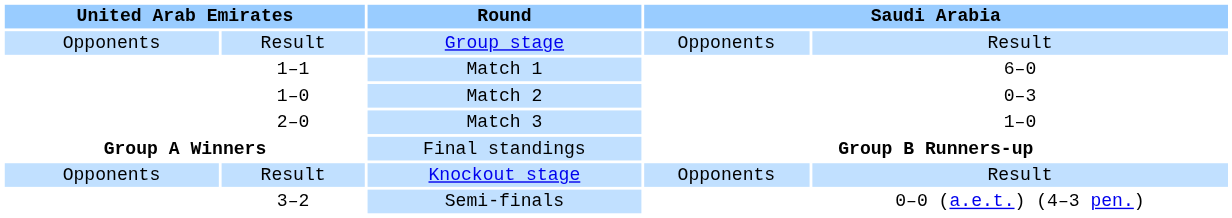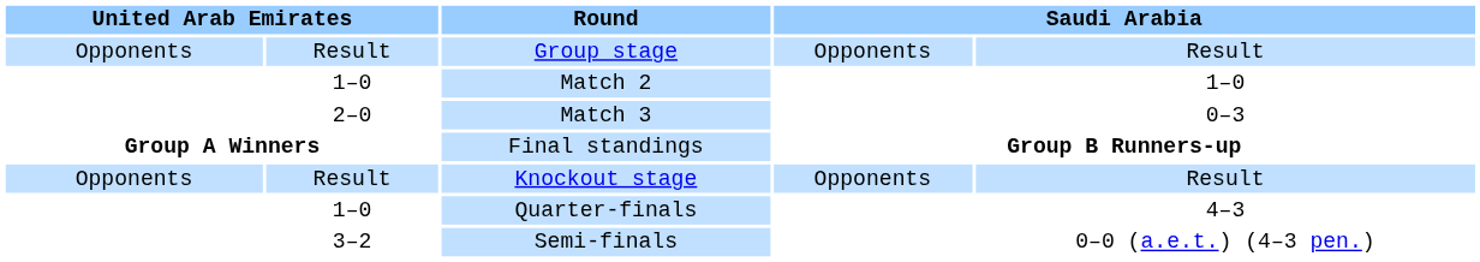- row: 1–1 | Match 1 | 6–0
Match 2 | column 5: 0–3 -> 1–0
Match 3 | column 5: 1–0 -> 0–3
+ row: 1–0 | Quarter-finals | 4–3
